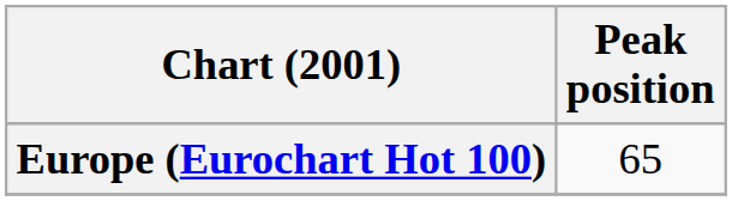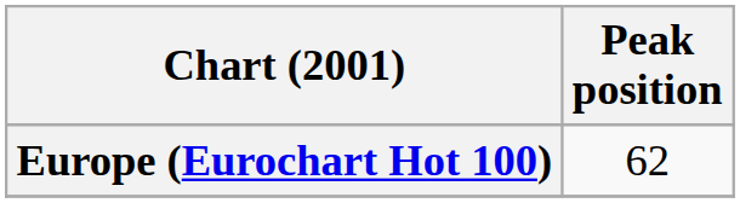Europe (Eurochart Hot 100) | Peak position: 65 -> 62
